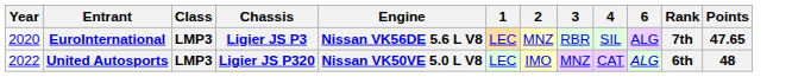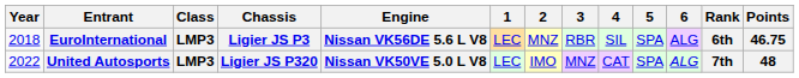+ column: 5 | SPA | SPA
EuroInternational | Year: 2020 -> 2018
EuroInternational | Rank: 7th -> 6th
EuroInternational | Points: 47.65 -> 46.75
United Autosports | Rank: 6th -> 7th
